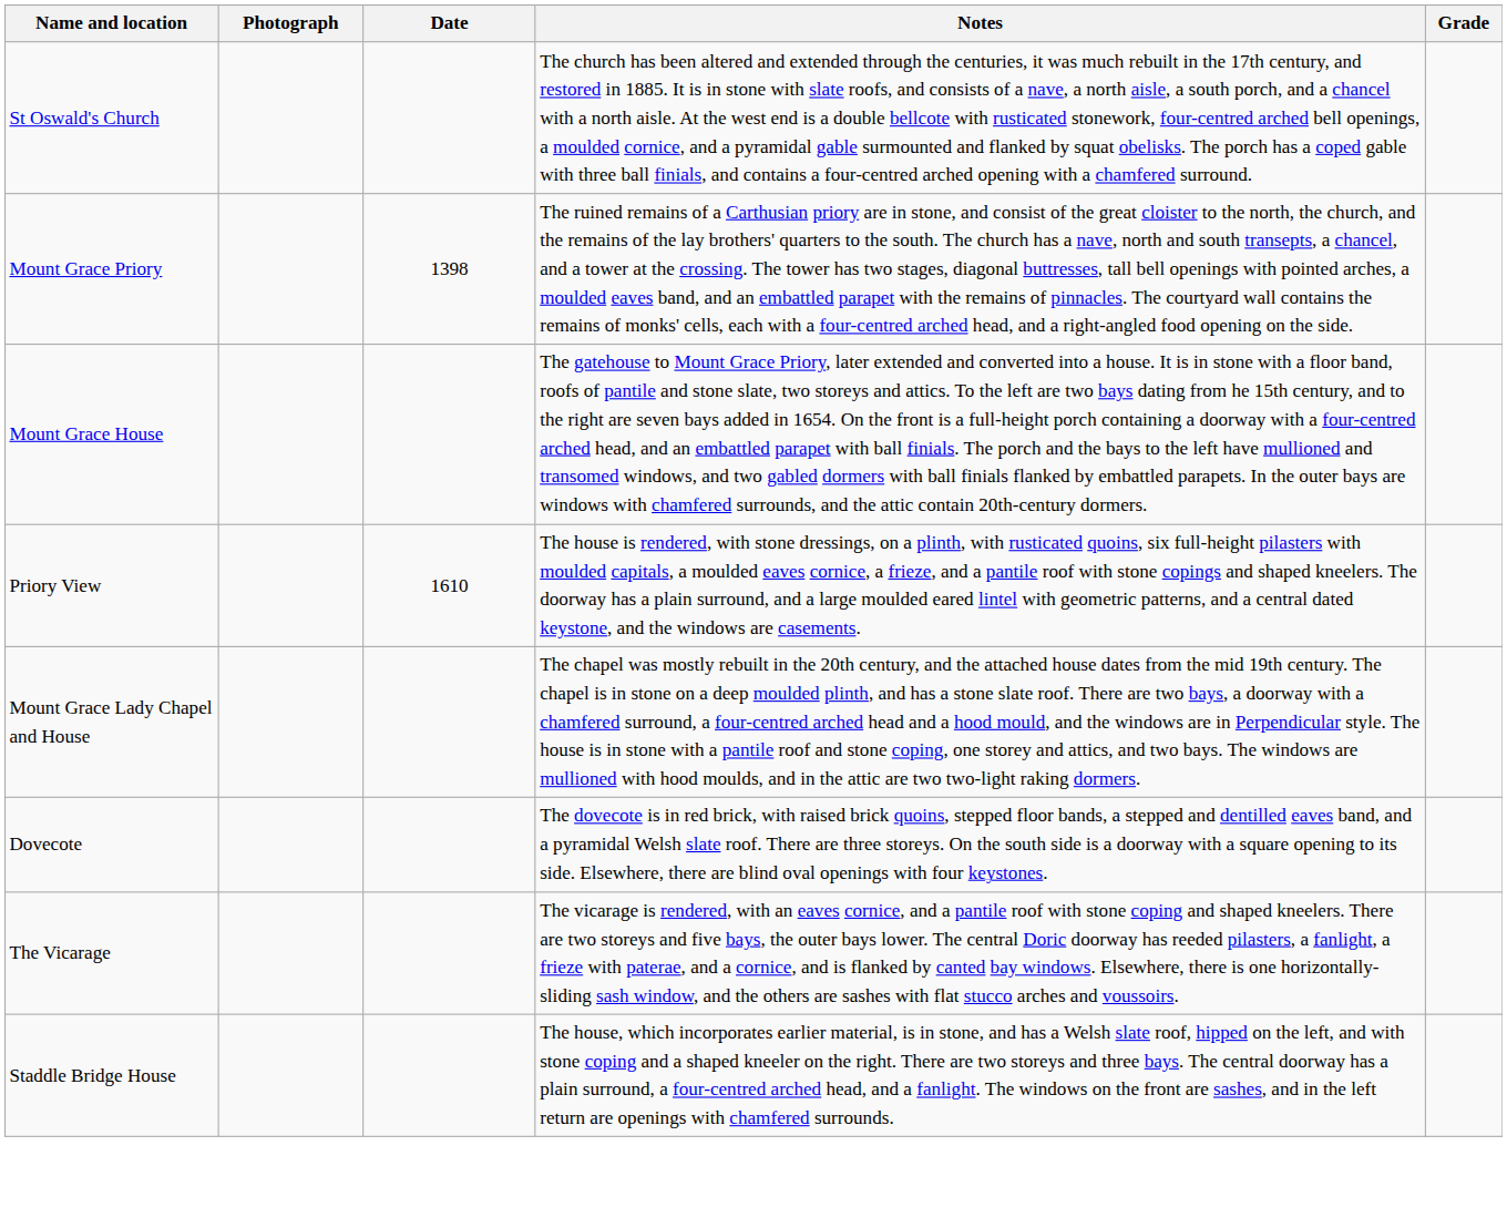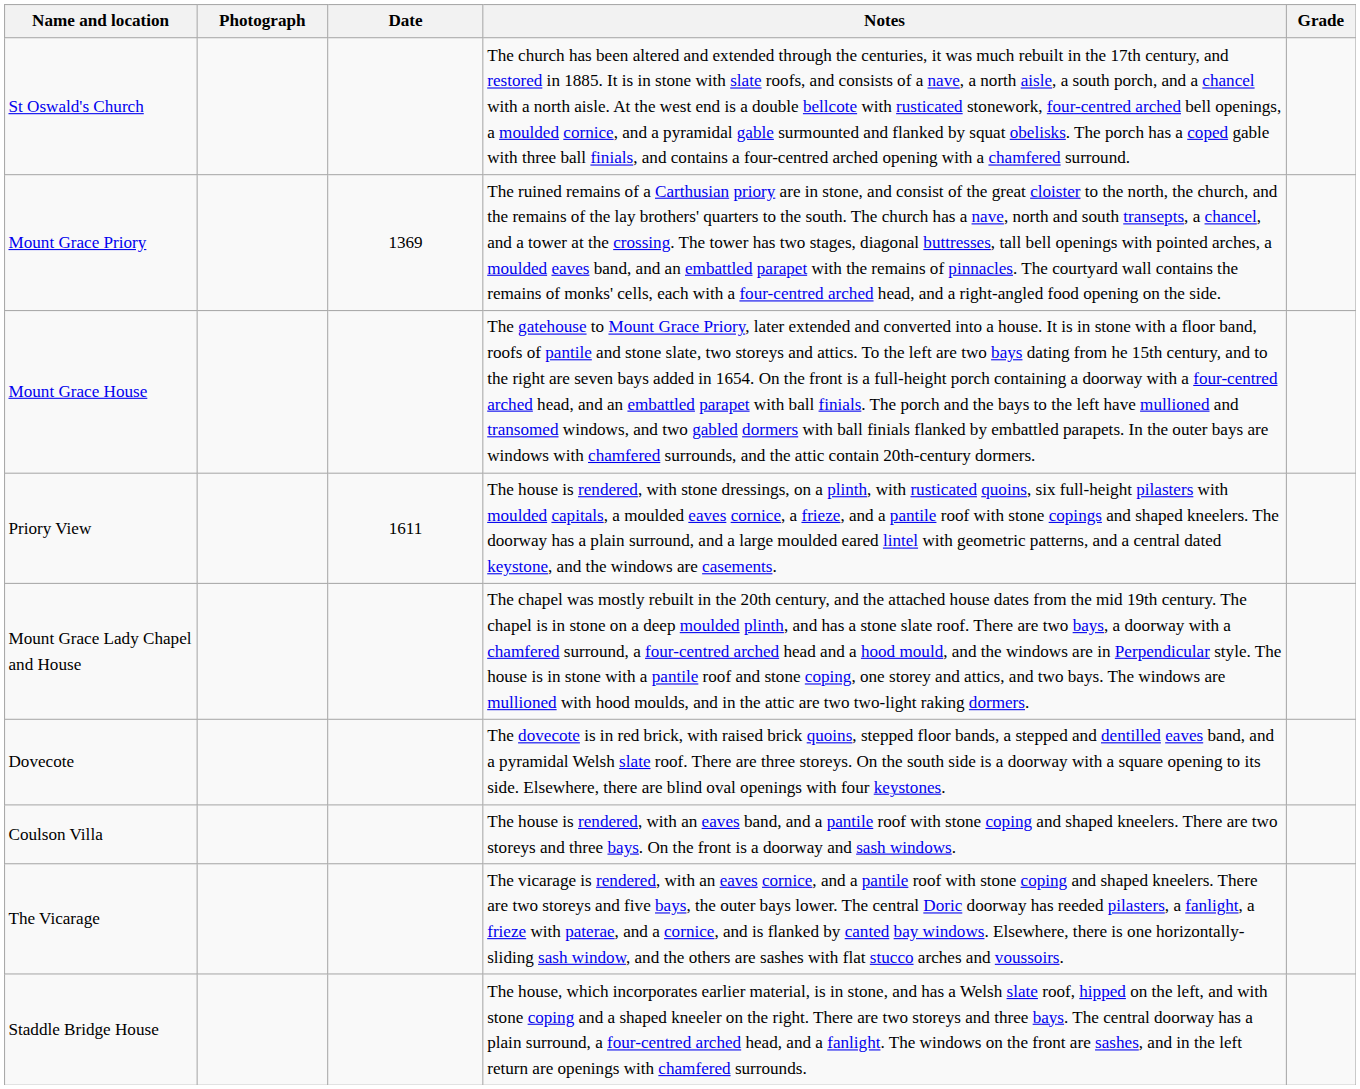Mount Grace Priory | Date: 1398 -> 1369
Priory View | Date: 1610 -> 1611
+ row: Coulson Villa | The house is rendered, with an eaves band, and a pantile roof with stone coping and shaped kneelers. There are two storeys and three bays. On the front is a doorway and sash windows.
